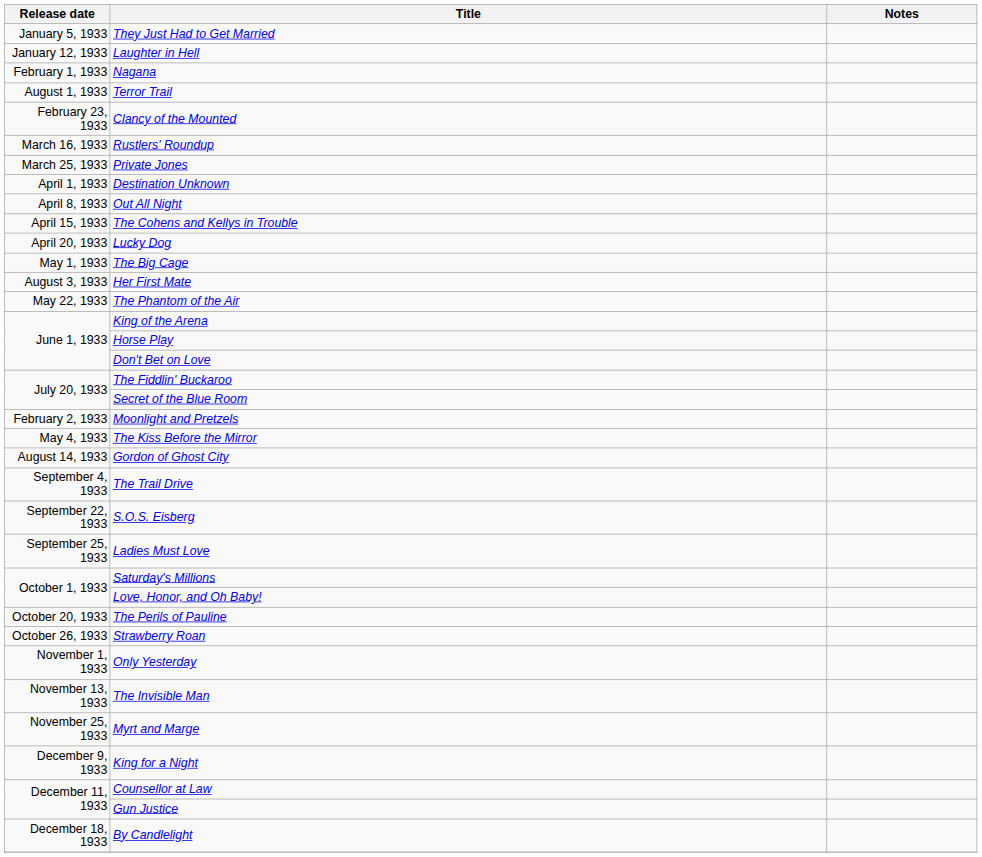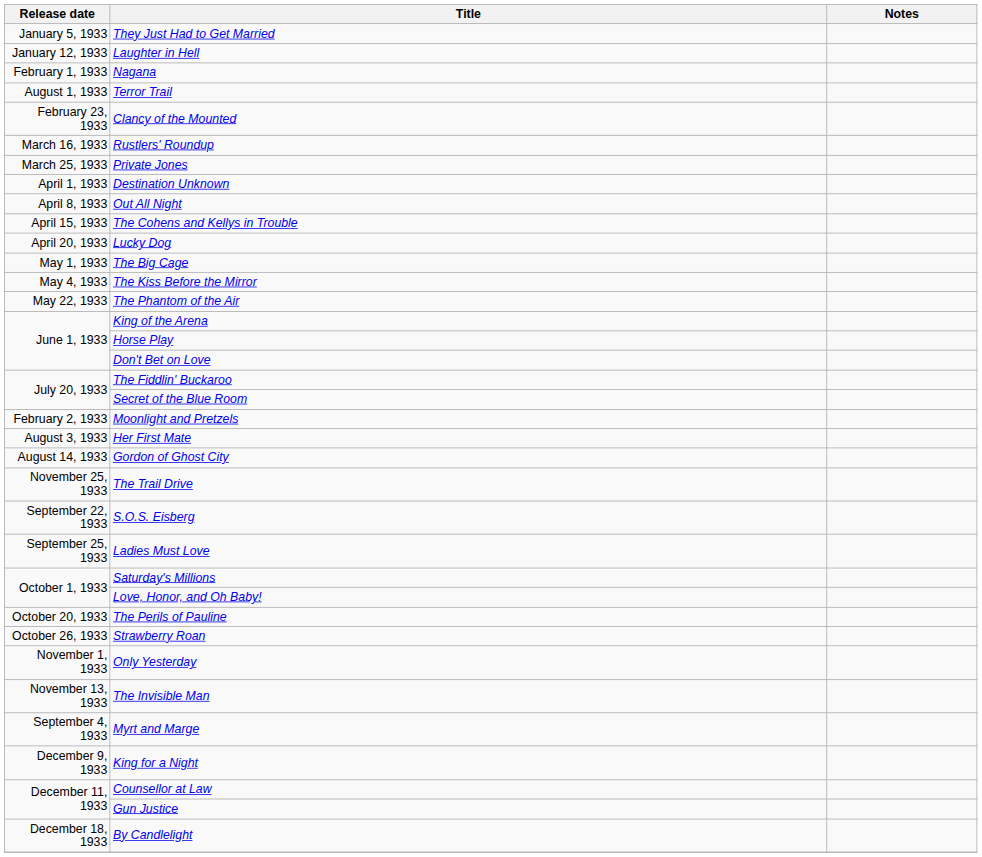rows swapped: The Kiss Before the Mirror <-> Her First Mate
The Trail Drive | Release date: September 4, 1933 -> November 25, 1933
Myrt and Marge | Release date: November 25, 1933 -> September 4, 1933
